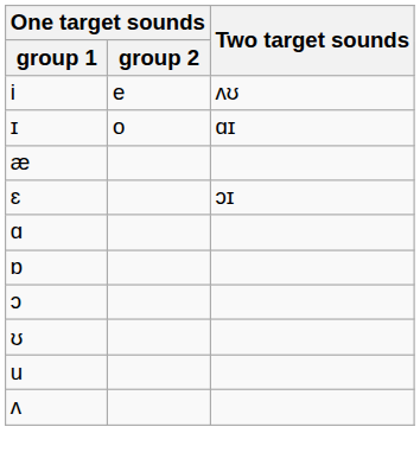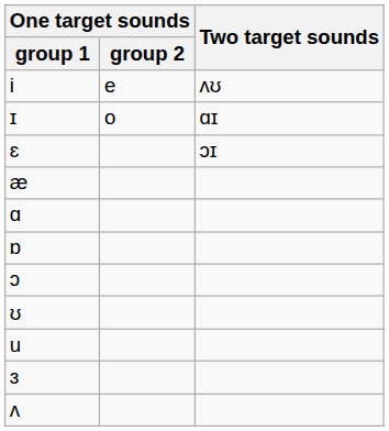rows swapped: ɛ <-> æ
+ row: ɜ
